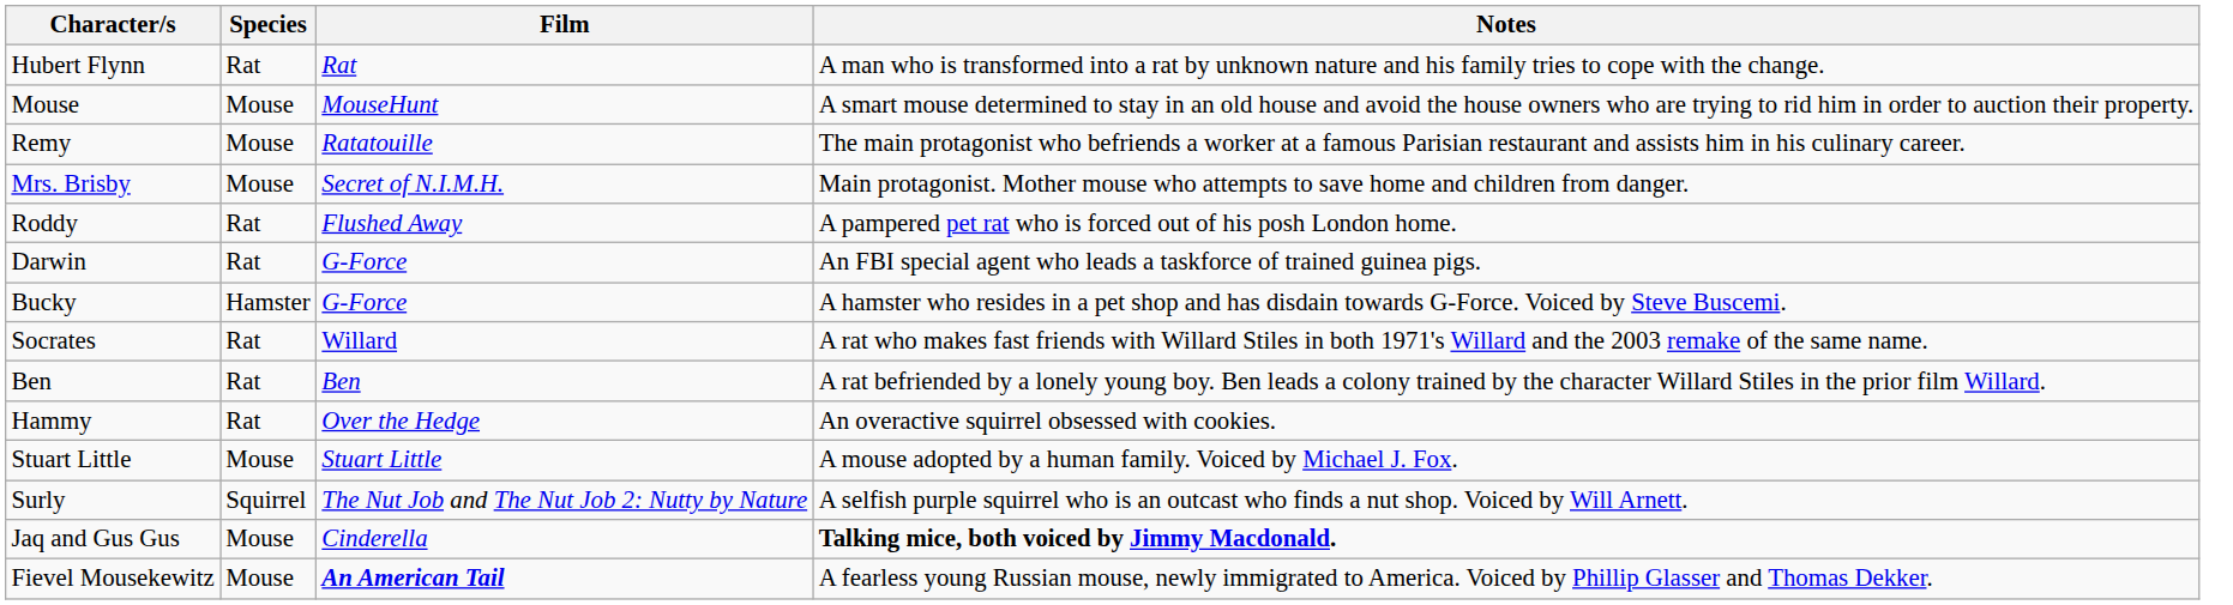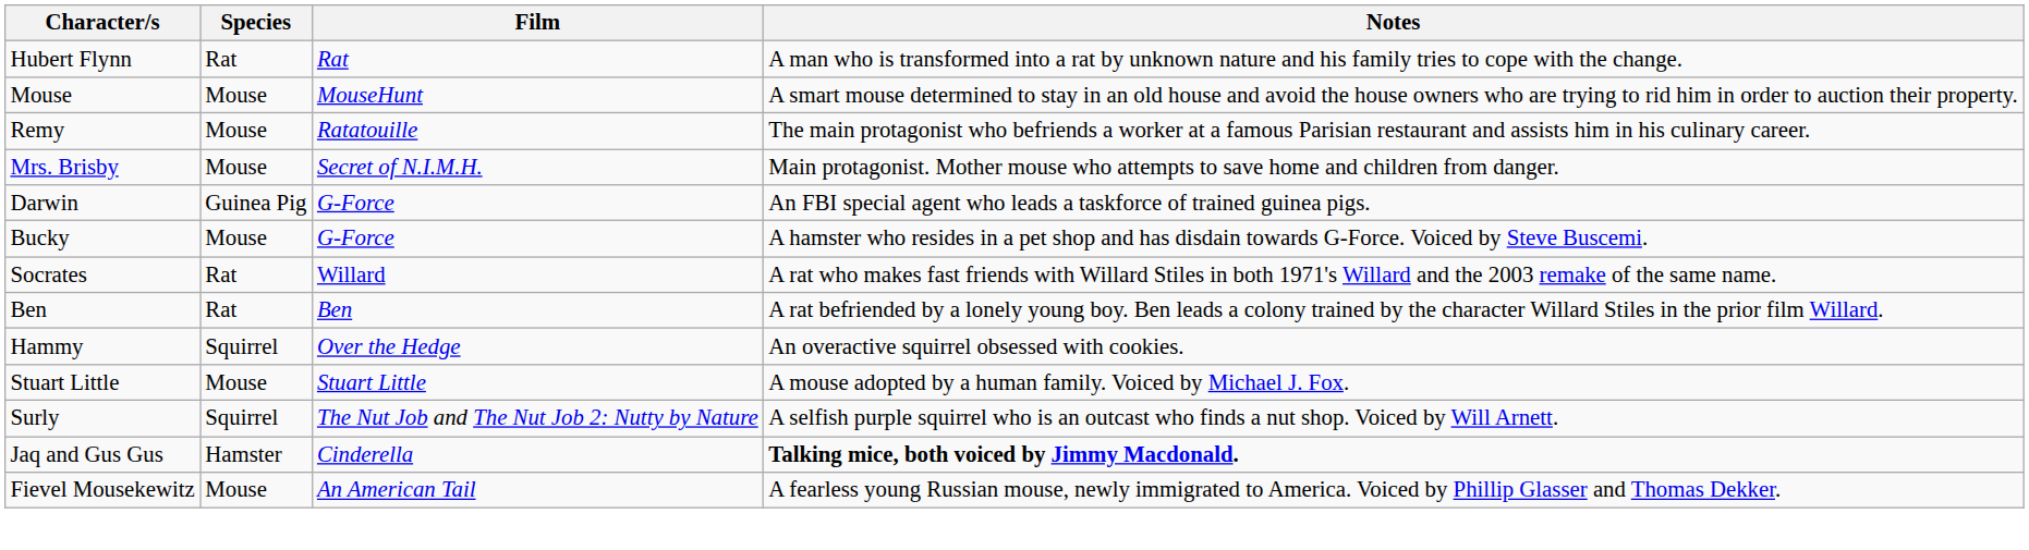- row: Roddy | Rat | Flushed Away | A pampered pet rat who is forced out of his posh London home.
Darwin | Species: Rat -> Guinea Pig
Bucky | Species: Hamster -> Mouse
Hammy | Species: Rat -> Squirrel
Jaq and Gus Gus | Species: Mouse -> Hamster
Fievel Mousekewitz | Film: bold -> normal
